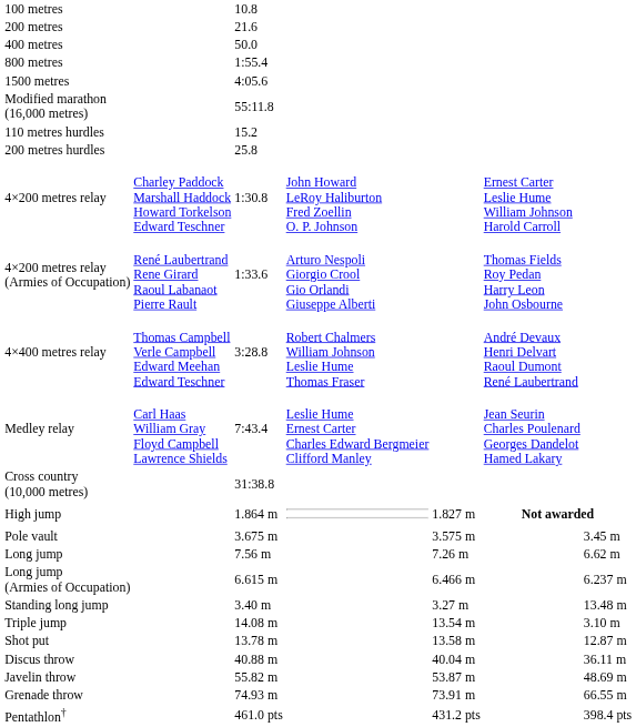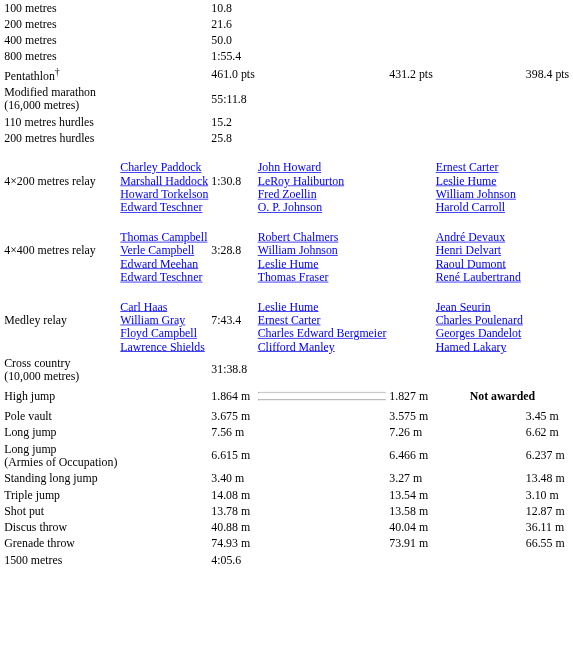rows swapped: 1500 metres <-> Pentathlon†
- row: 4×200 metres relay (Armies of Occupation) | René Laubertrand Rene Girard Raoul Labanaot Pierre Rault | 1:33.6 | Arturo Nespoli Giorgio Crool Gio Orlandi Giuseppe Alberti | Thomas Fields Roy Pedan Harry Leon John Osbourne
- row: Javelin throw | 55.82 m | 53.87 m | 48.69 m
